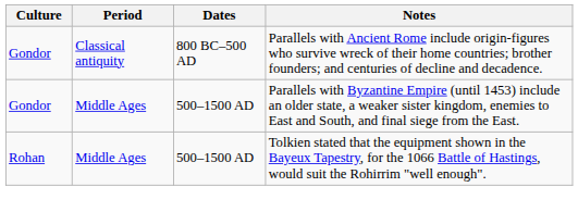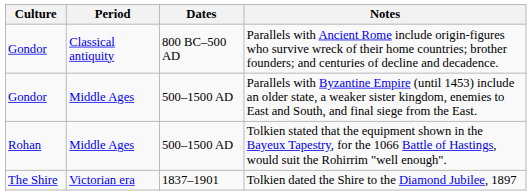+ row: The Shire | Victorian era | 1837–1901 | Tolkien dated the Shire to the Diamond Jubilee, 1897
